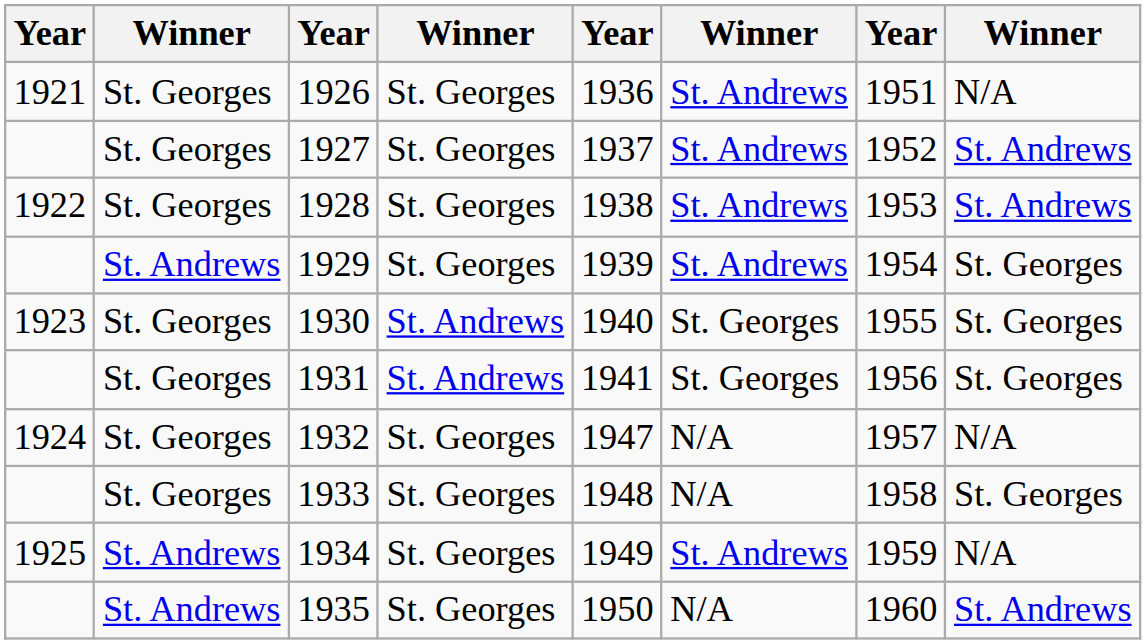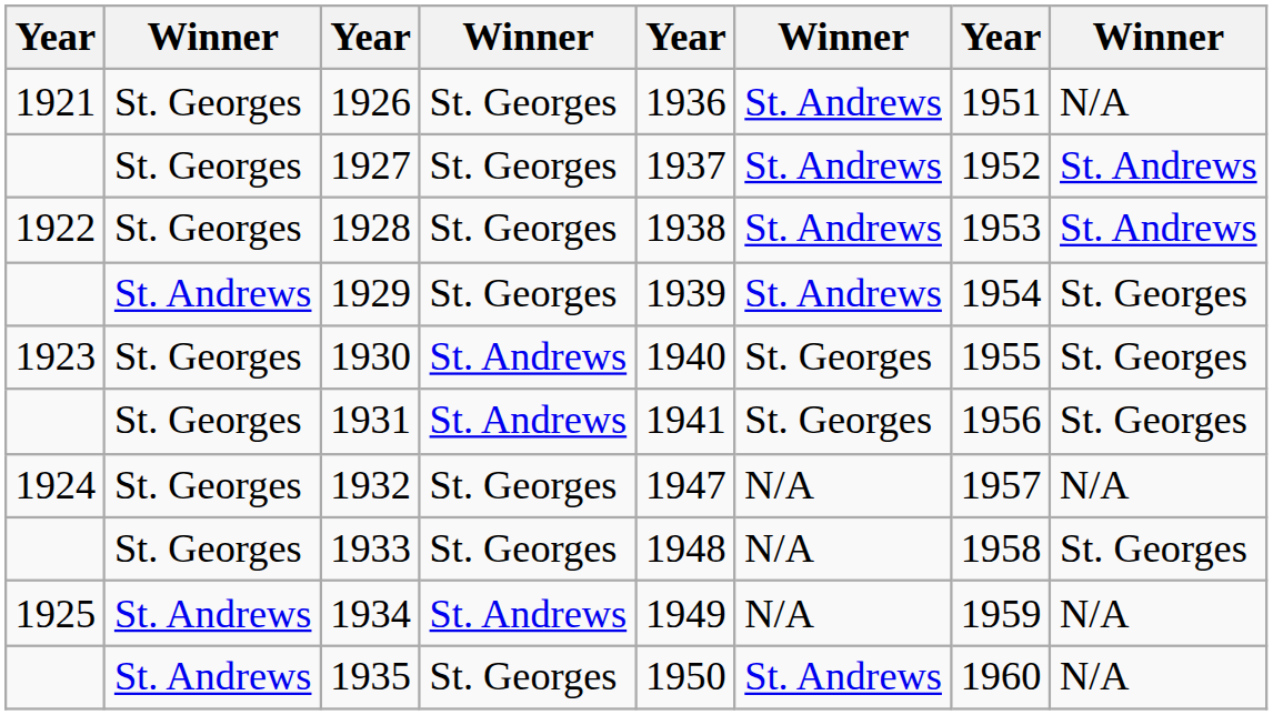1934 | column 4: St. Georges -> St. Andrews
1934 | column 6: St. Andrews -> N/A
1935 | column 6: N/A -> St. Andrews
1935 | column 8: St. Andrews -> N/A
